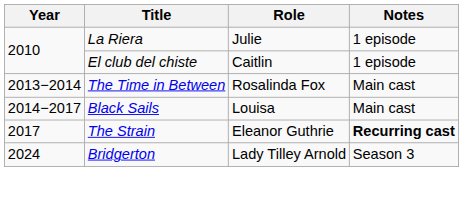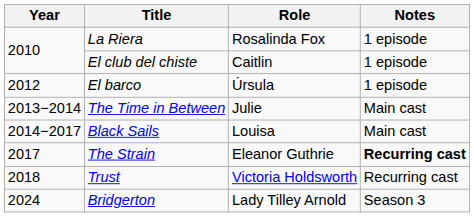La Riera | Role: Julie -> Rosalinda Fox
+ row: 2012 | El barco | Úrsula | 1 episode
The Time in Between | Role: Rosalinda Fox -> Julie
+ row: 2018 | Trust | Victoria Holdsworth | Recurring cast
